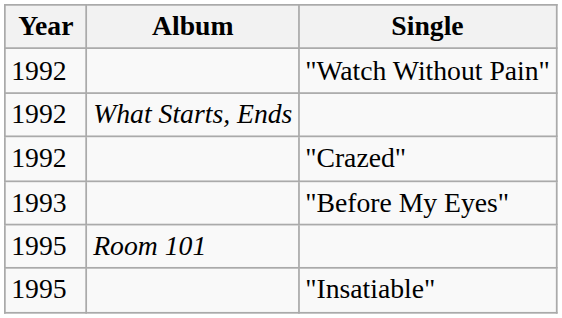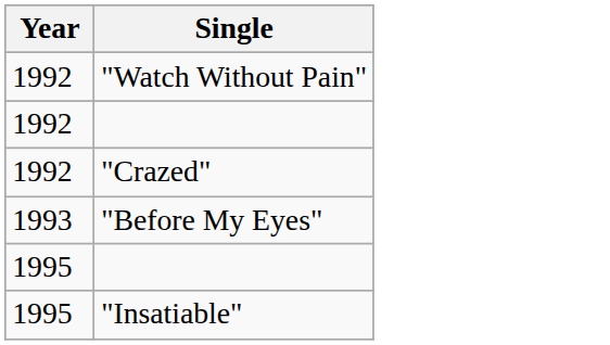- column: Album | What Starts, Ends | Room 101
